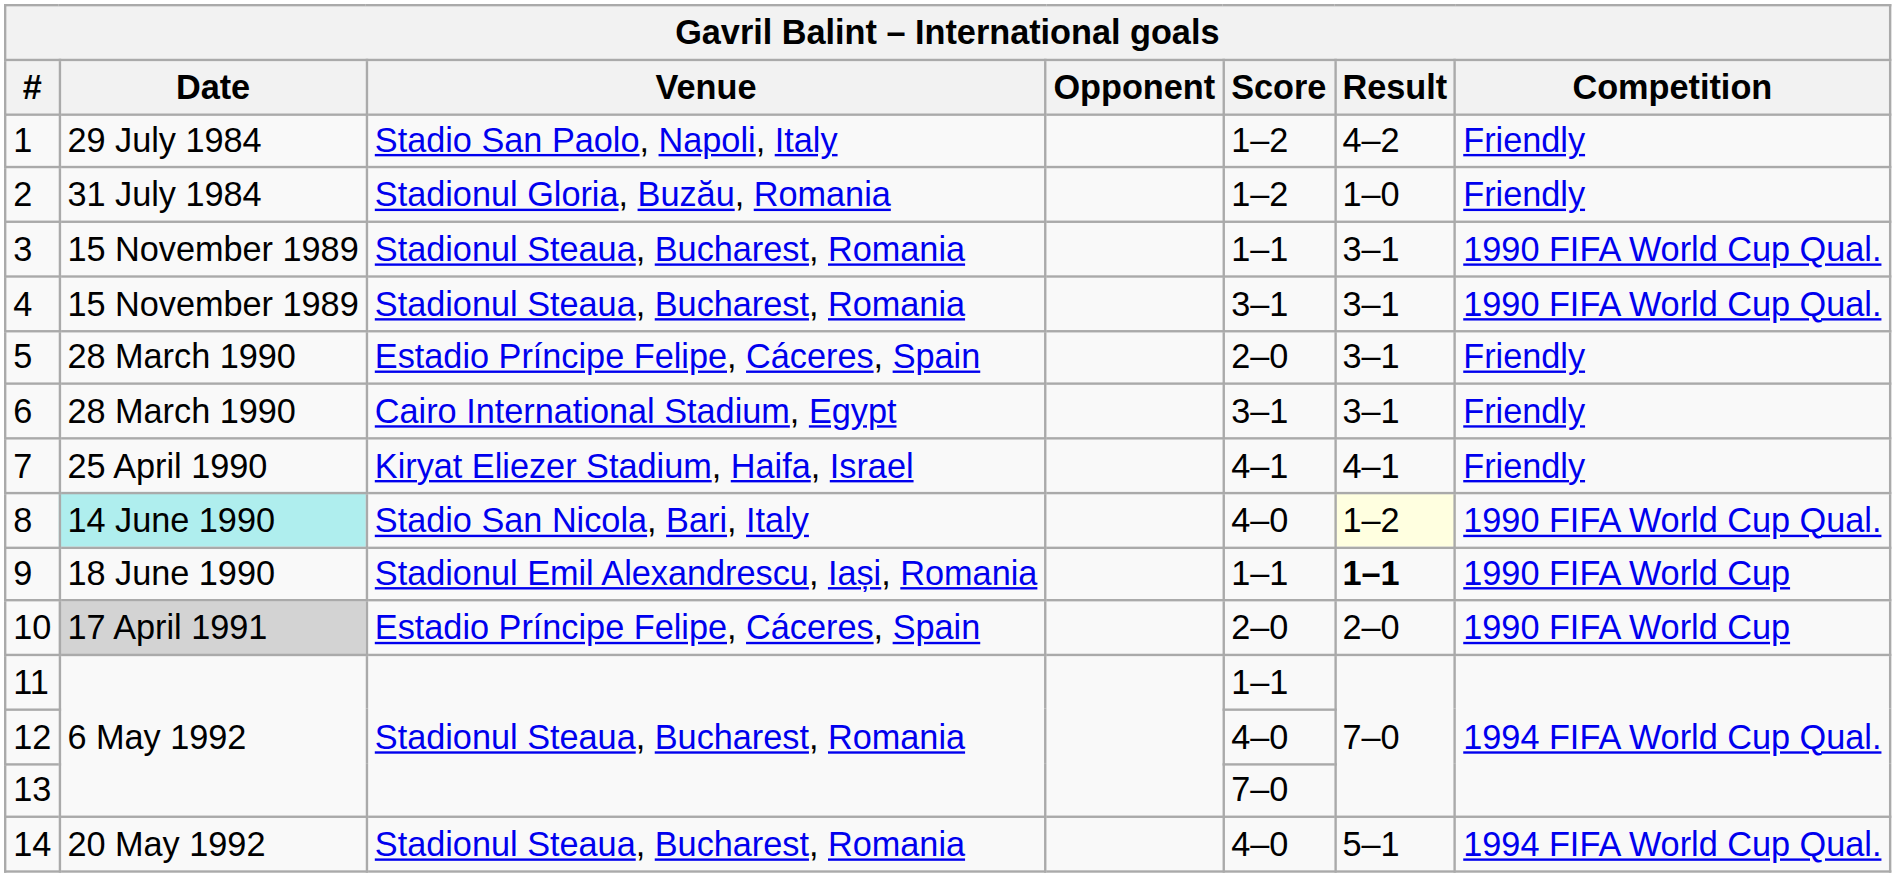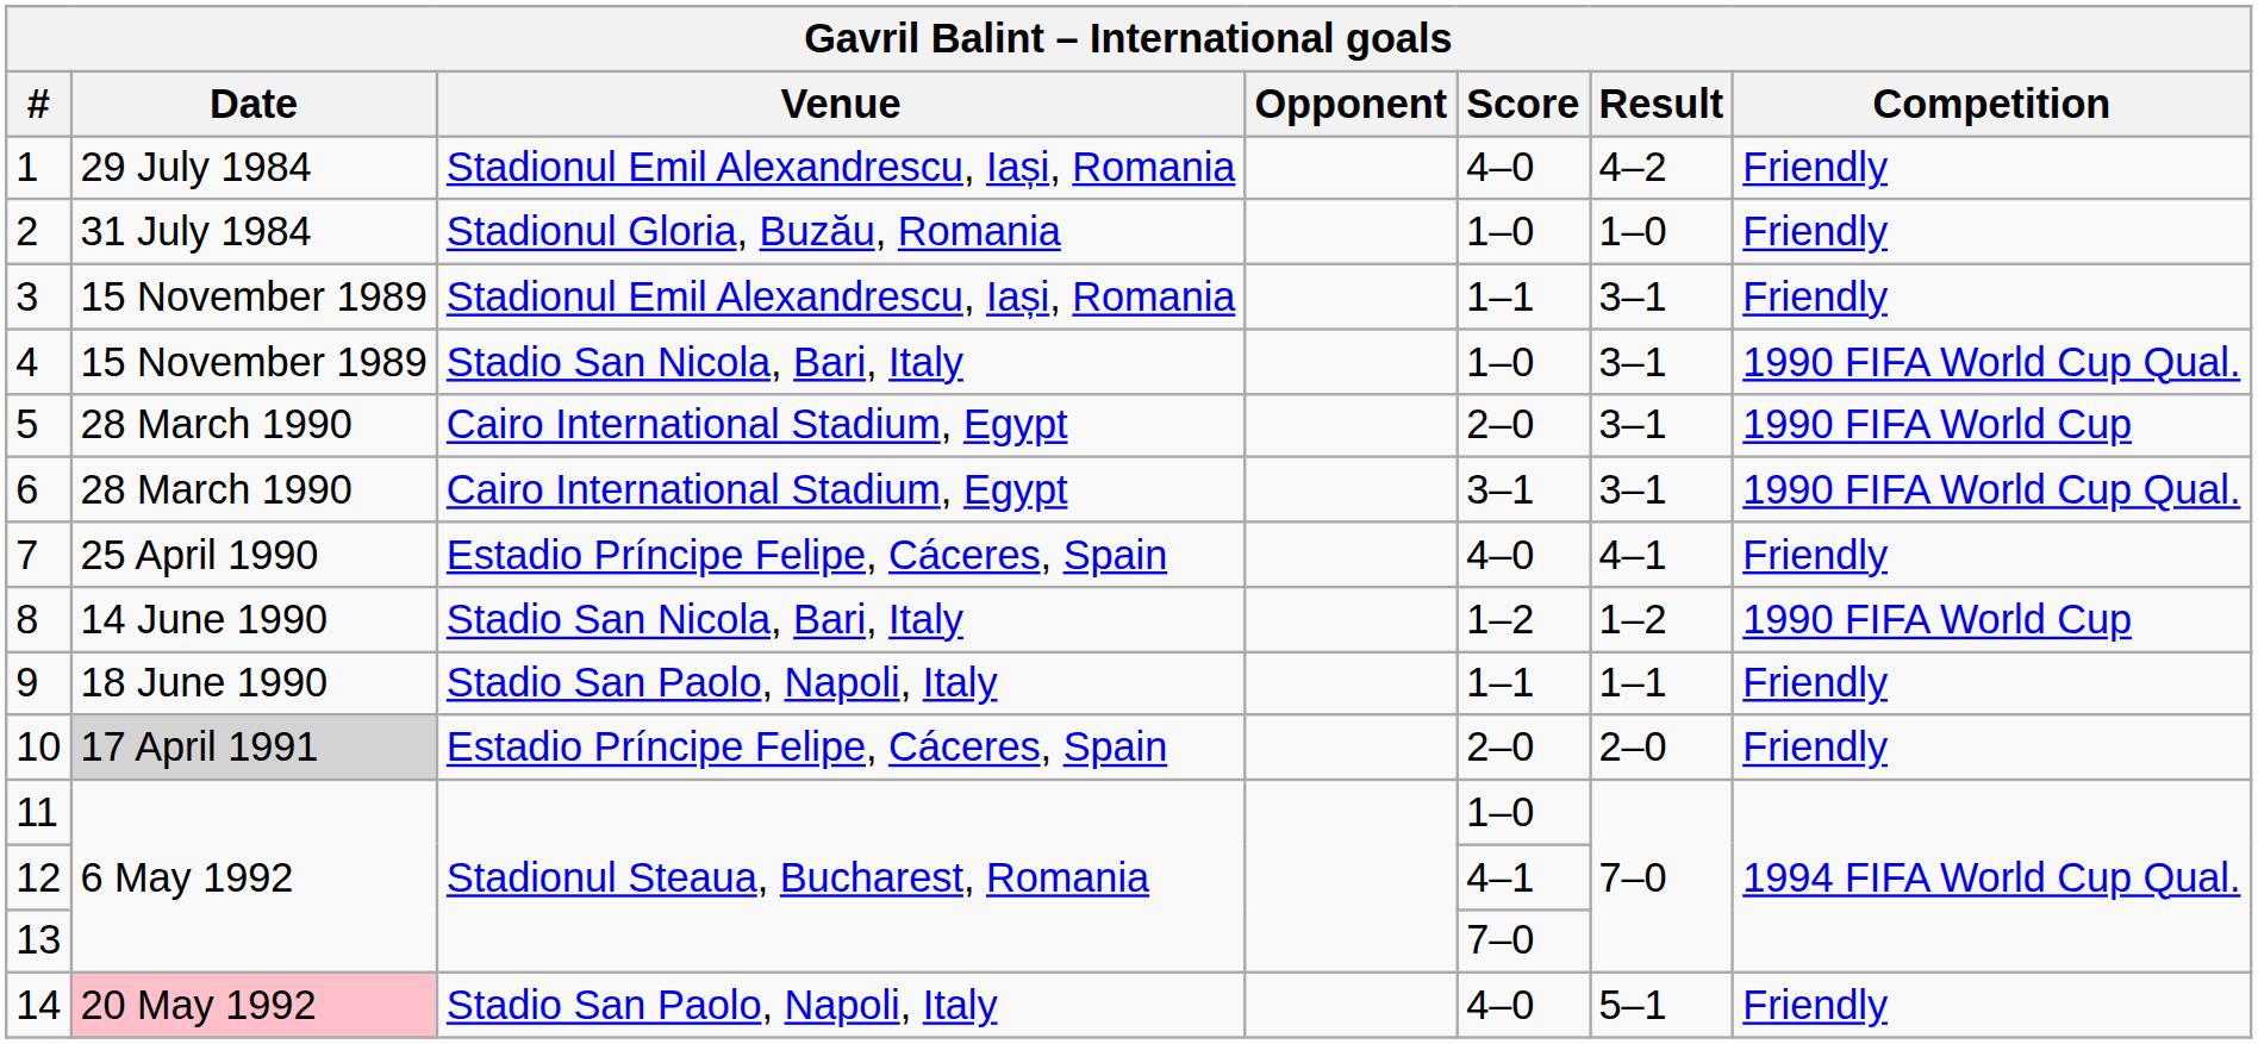1 | Venue: Stadio San Paolo, Napoli, Italy -> Stadionul Emil Alexandrescu, Iași, Romania
1 | Score: 1–2 -> 4–0
2 | Score: 1–2 -> 1–0
3 | Venue: Stadionul Steaua, Bucharest, Romania -> Stadionul Emil Alexandrescu, Iași, Romania
3 | Competition: 1990 FIFA World Cup Qual. -> Friendly
4 | Venue: Stadionul Steaua, Bucharest, Romania -> Stadio San Nicola, Bari, Italy
4 | Score: 3–1 -> 1–0
5 | Venue: Estadio Príncipe Felipe, Cáceres, Spain -> Cairo International Stadium, Egypt
5 | Competition: Friendly -> 1990 FIFA World Cup
6 | Competition: Friendly -> 1990 FIFA World Cup Qual.
7 | Venue: Kiryat Eliezer Stadium, Haifa, Israel -> Estadio Príncipe Felipe, Cáceres, Spain
7 | Score: 4–1 -> 4–0
8 | Date: paleturquoise background -> no background
8 | Score: 4–0 -> 1–2
8 | Result: lightyellow background -> no background
8 | Competition: 1990 FIFA World Cup Qual. -> 1990 FIFA World Cup
9 | Venue: Stadionul Emil Alexandrescu, Iași, Romania -> Stadio San Paolo, Napoli, Italy
9 | Result: bold -> normal
9 | Competition: 1990 FIFA World Cup -> Friendly
10 | Competition: 1990 FIFA World Cup -> Friendly
11 | Score: 1–1 -> 1–0
12 | Score: 4–0 -> 4–1
14 | Date: no background -> pink background
14 | Venue: Stadionul Steaua, Bucharest, Romania -> Stadio San Paolo, Napoli, Italy
14 | Competition: 1994 FIFA World Cup Qual. -> Friendly
